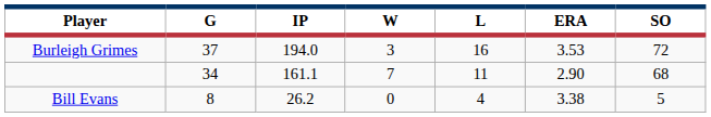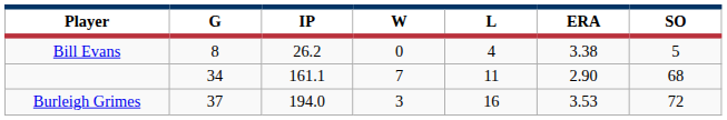rows swapped: Burleigh Grimes <-> Bill Evans
